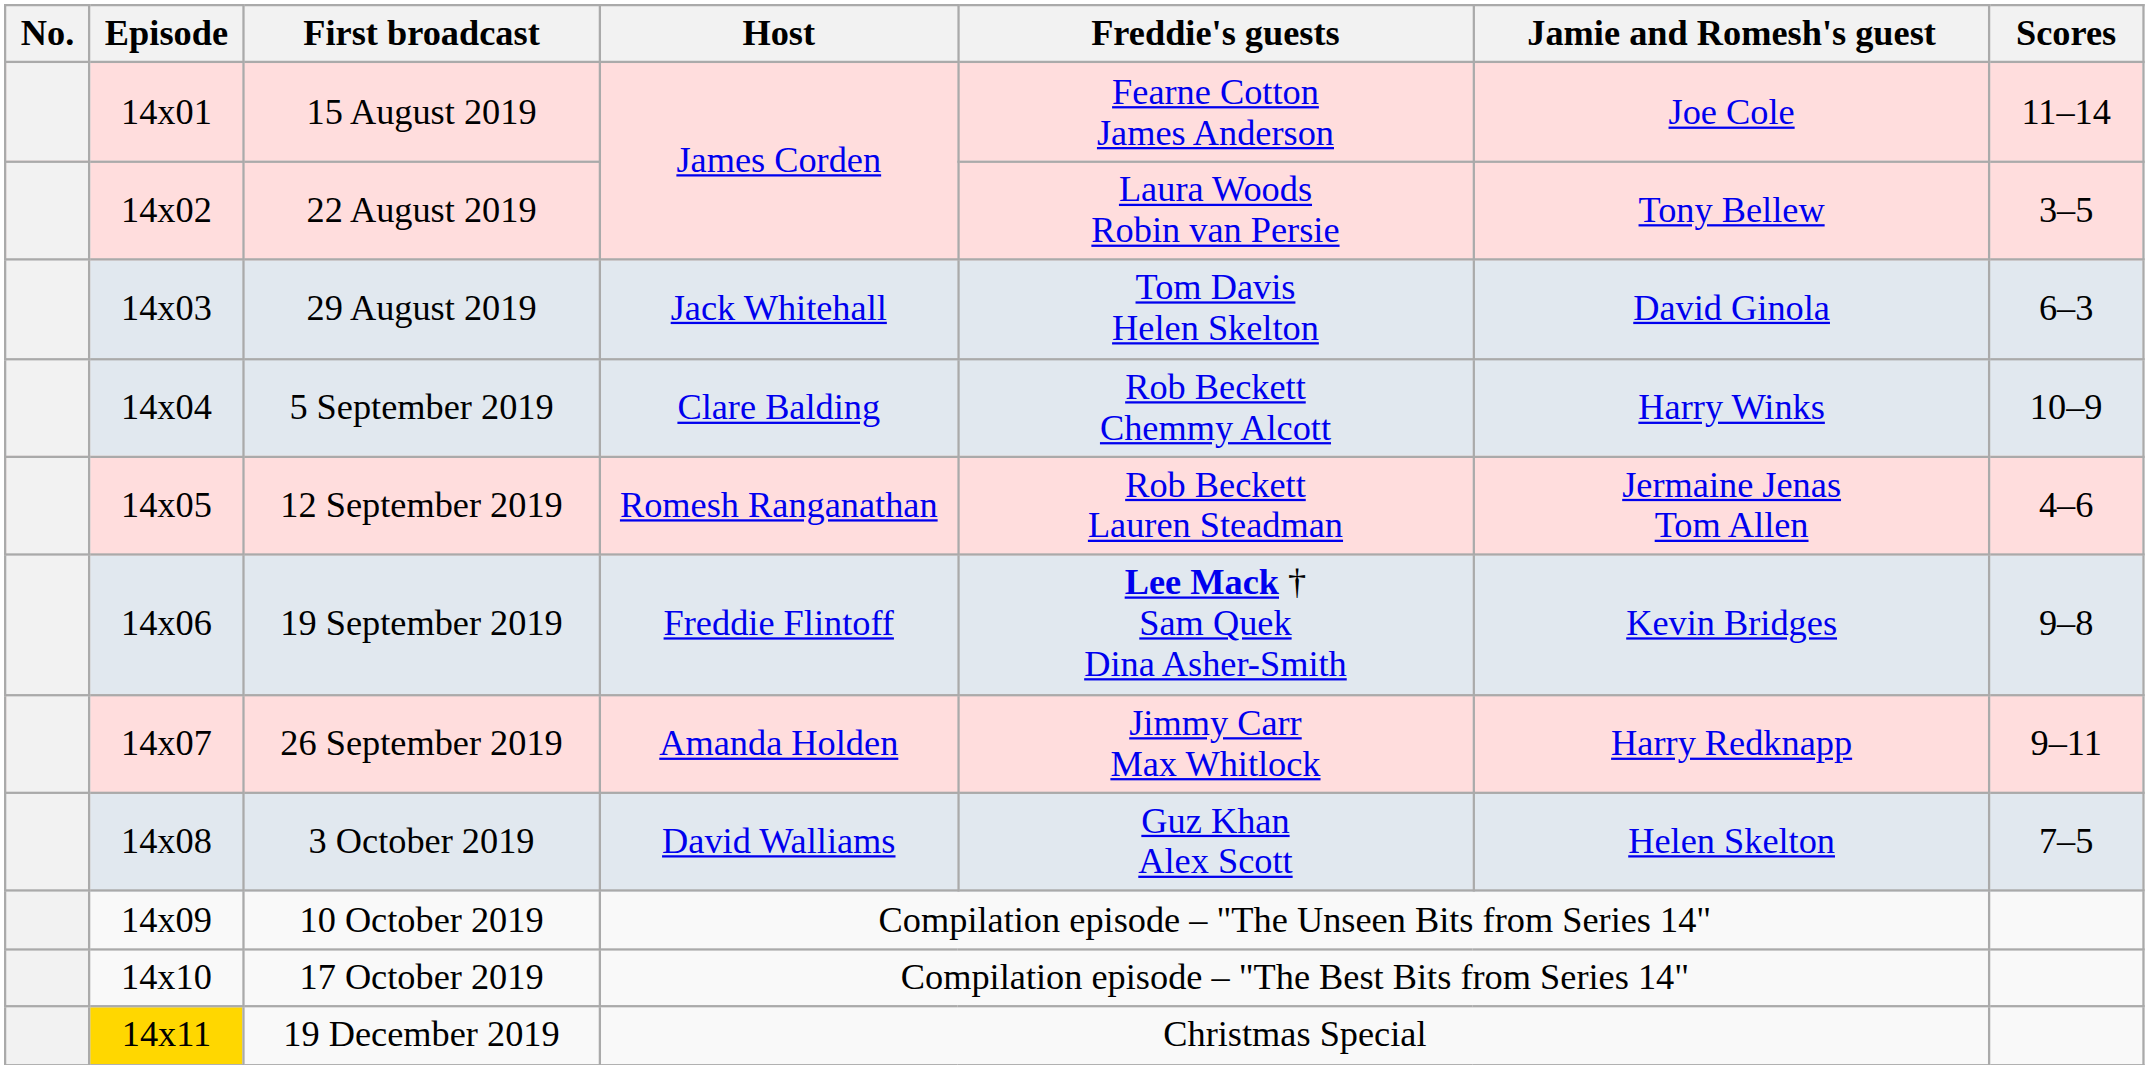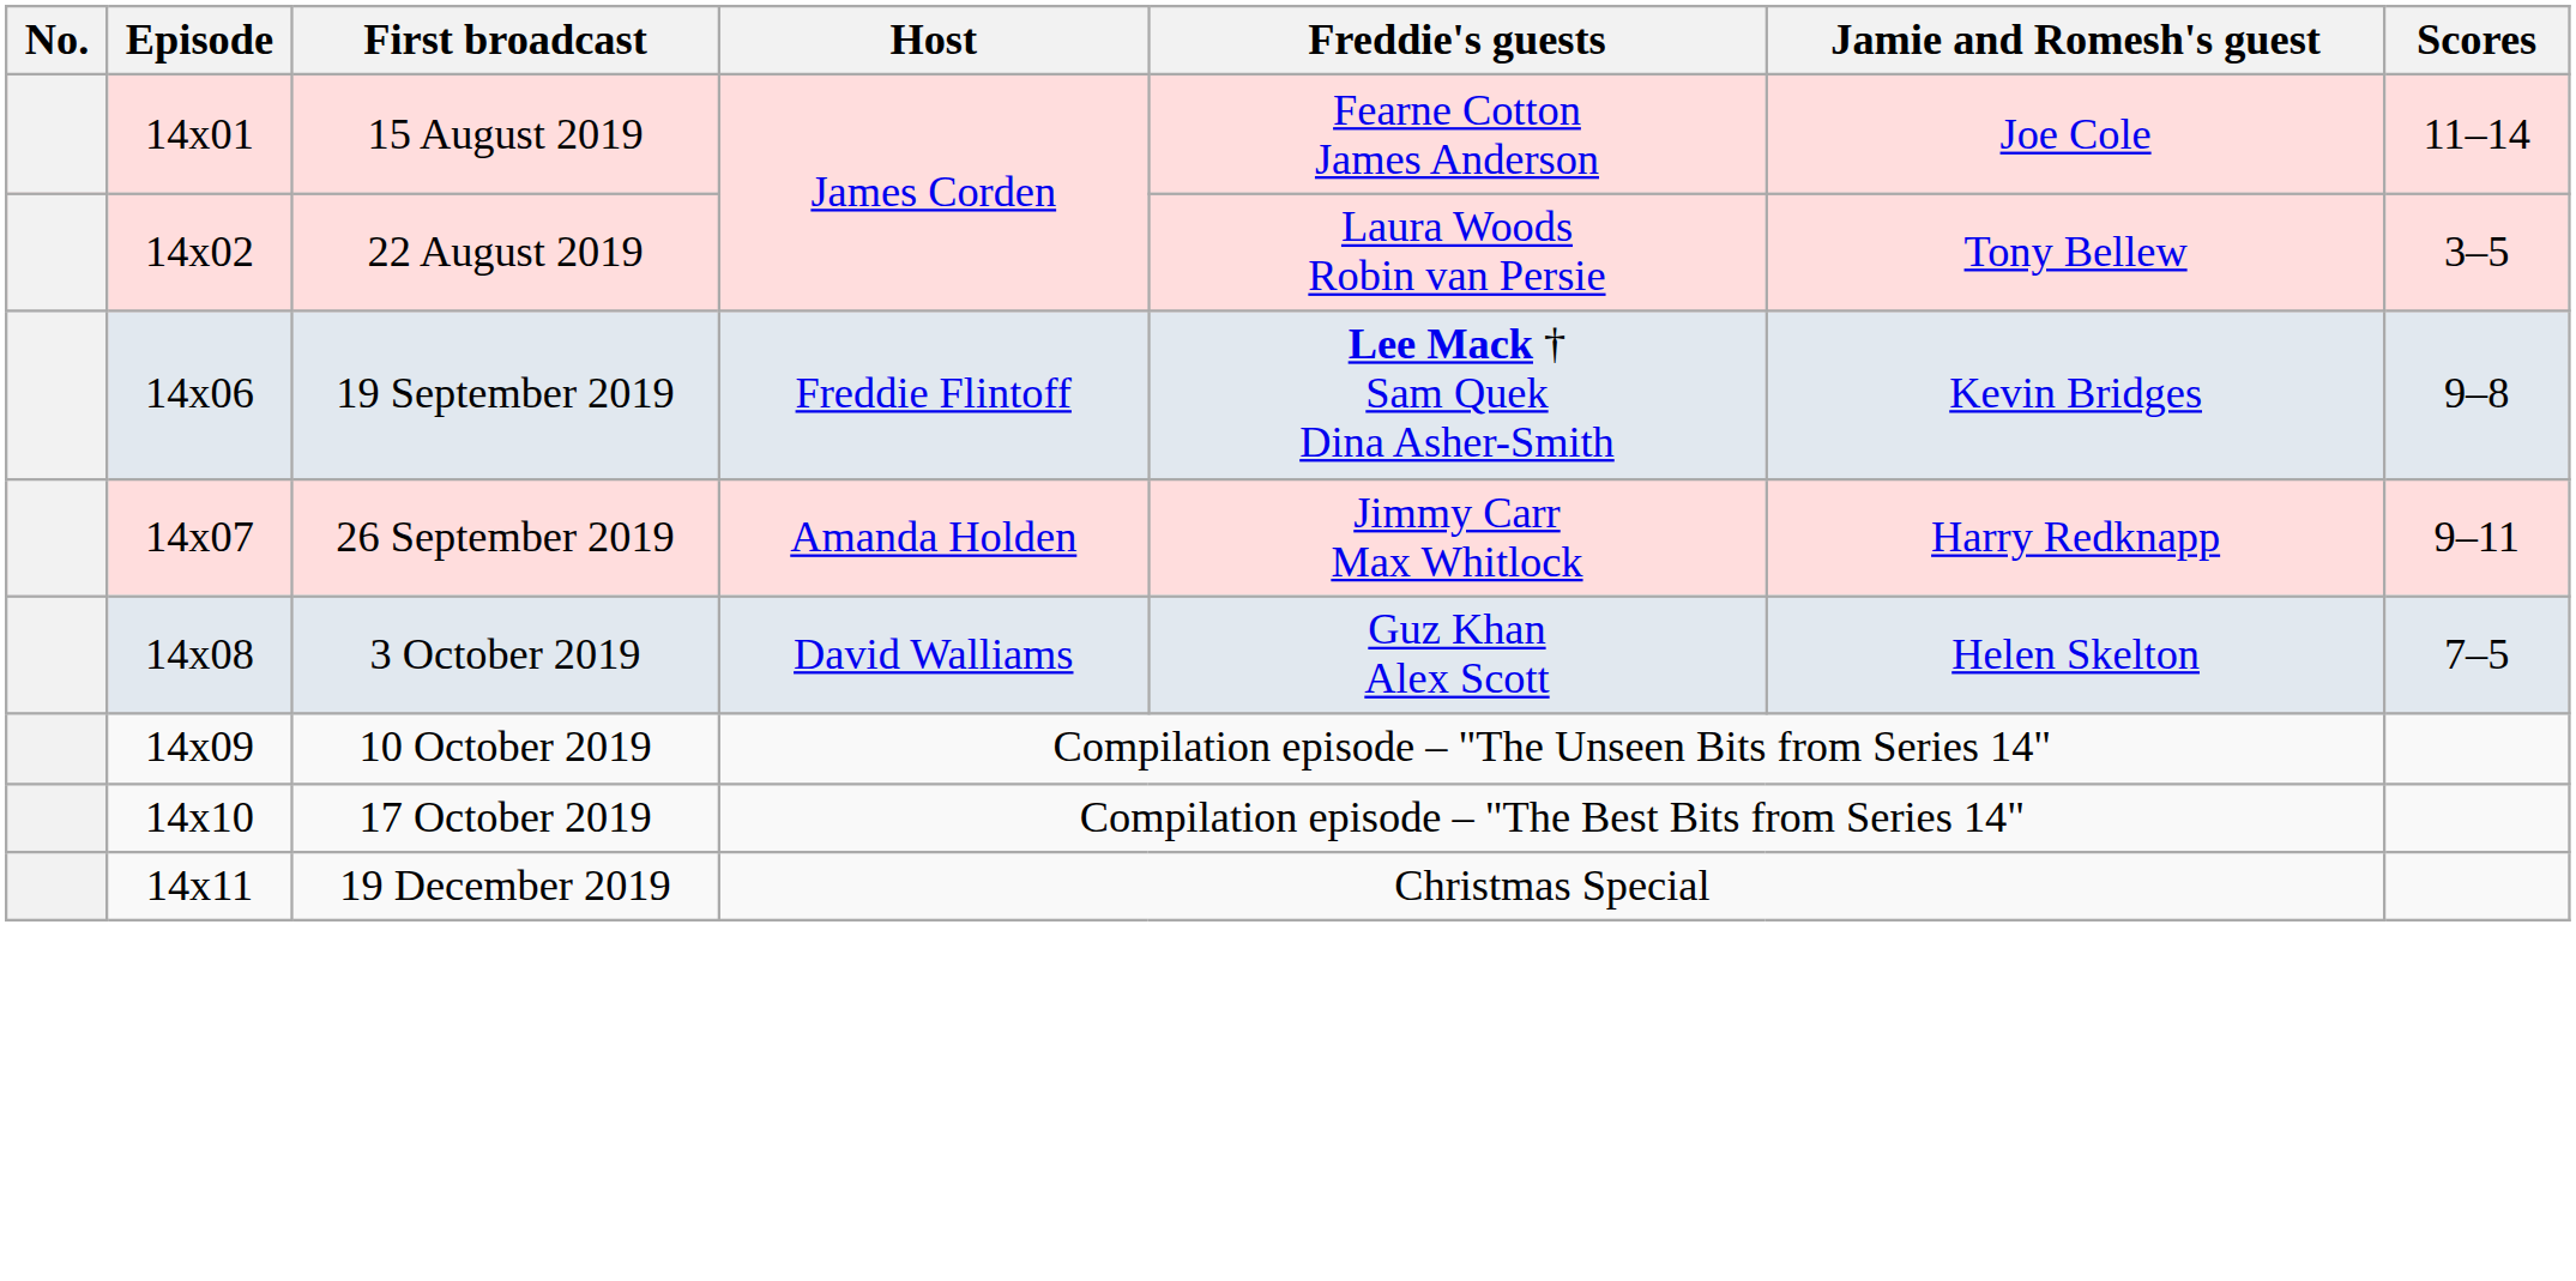- row: 14x03 | 29 August 2019 | Jack Whitehall | Tom Davis Helen Skelton | David Ginola | 6–3
- row: 14x04 | 5 September 2019 | Clare Balding | Rob Beckett Chemmy Alcott | Harry Winks | 10–9
- row: 14x05 | 12 September 2019 | Romesh Ranganathan | Rob Beckett Lauren Steadman | Jermaine Jenas Tom Allen | 4–6
19 December 2019 | Episode: gold background -> no background
